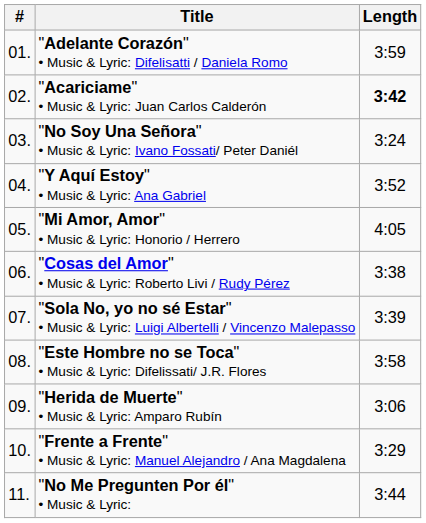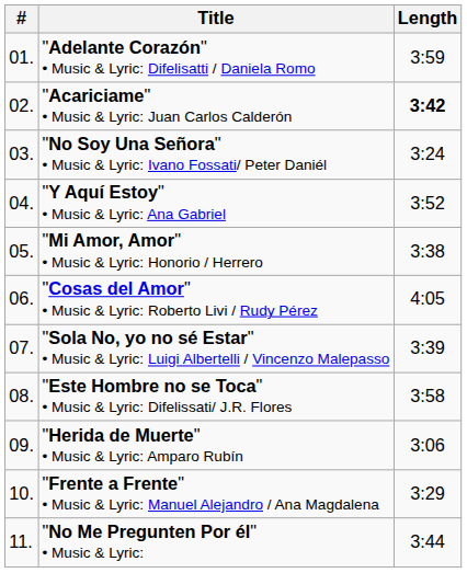"Mi Amor, Amor" • Music & Lyric: Honorio / Herrero | Length: 4:05 -> 3:38
"Cosas del Amor" • Music & Lyric: Roberto Livi / Rudy Pérez | Length: 3:38 -> 4:05
